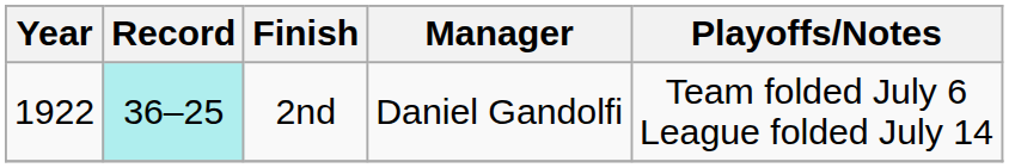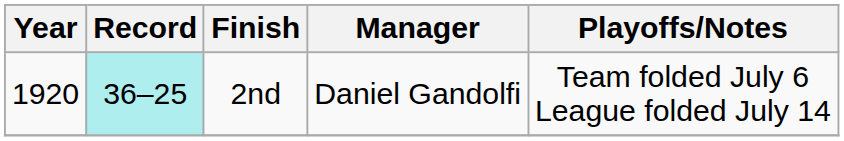2nd | Year: 1922 -> 1920
